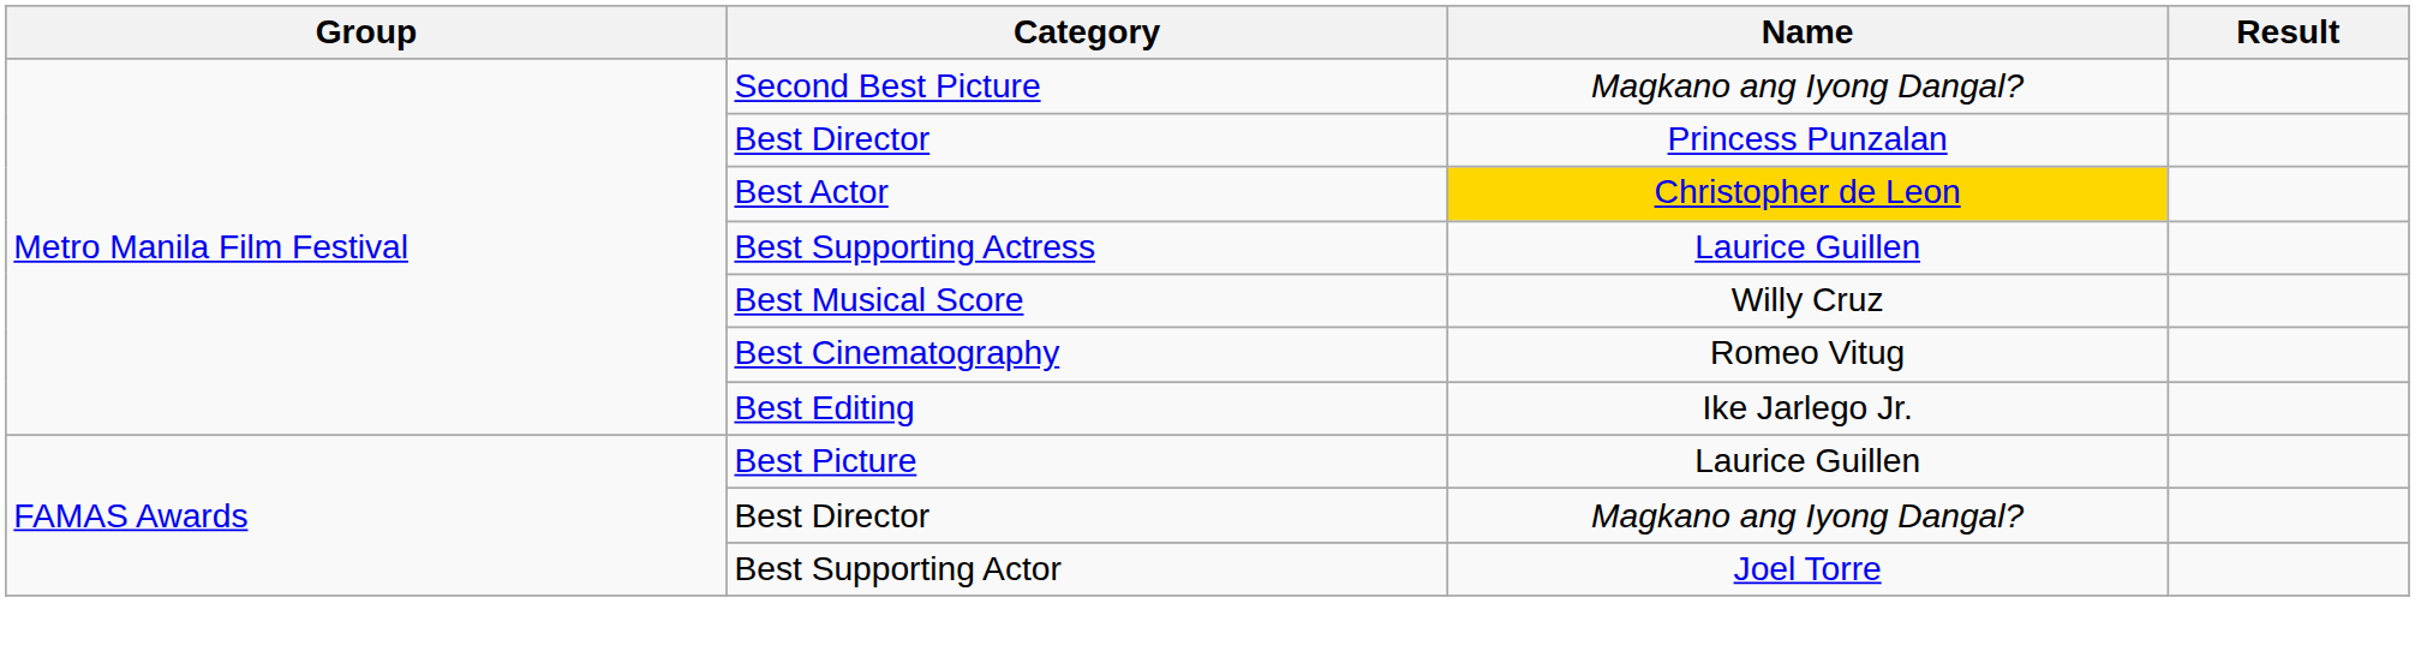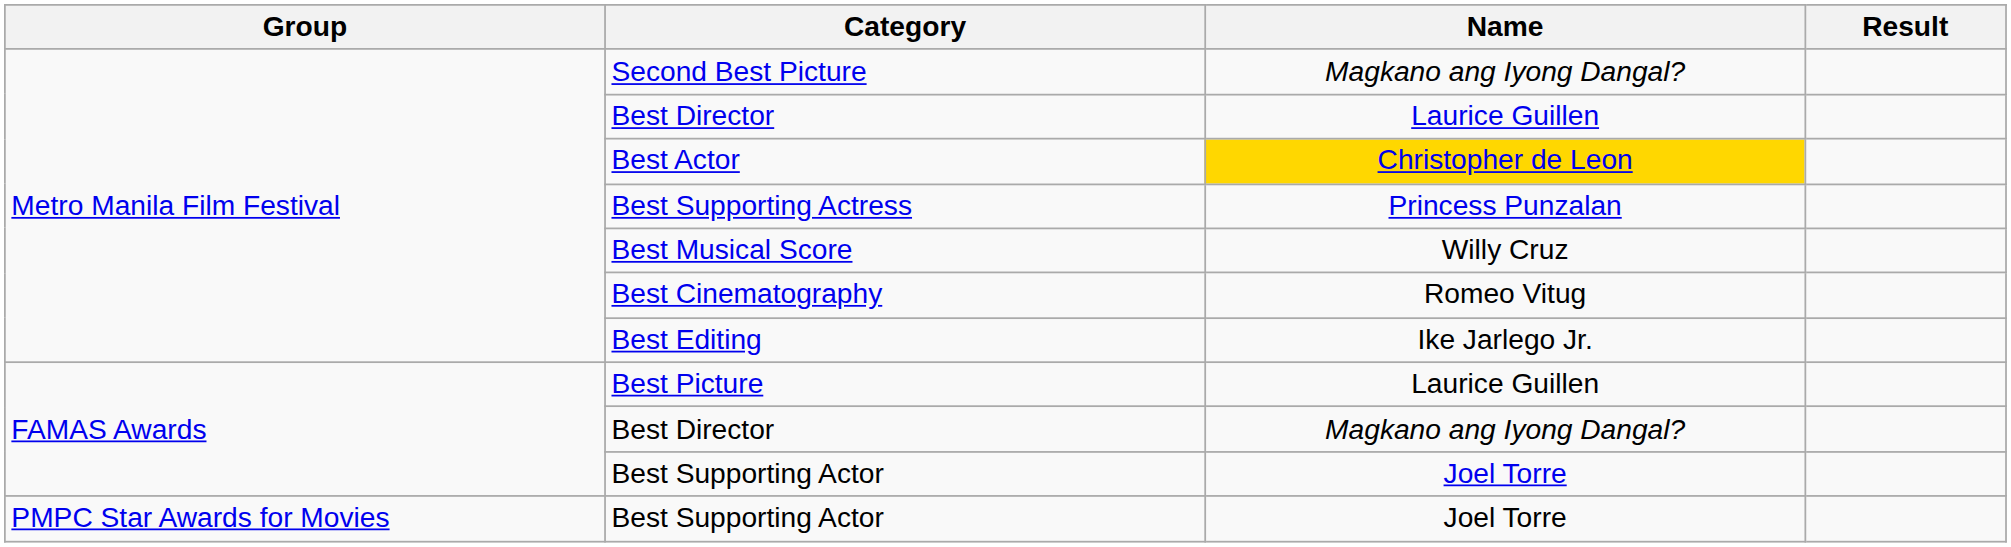Metro Manila Film Festival / Best Director | Name: Princess Punzalan -> Laurice Guillen
Best Supporting Actress | Name: Laurice Guillen -> Princess Punzalan
+ row: PMPC Star Awards for Movies | Best Supporting Actor | Joel Torre
